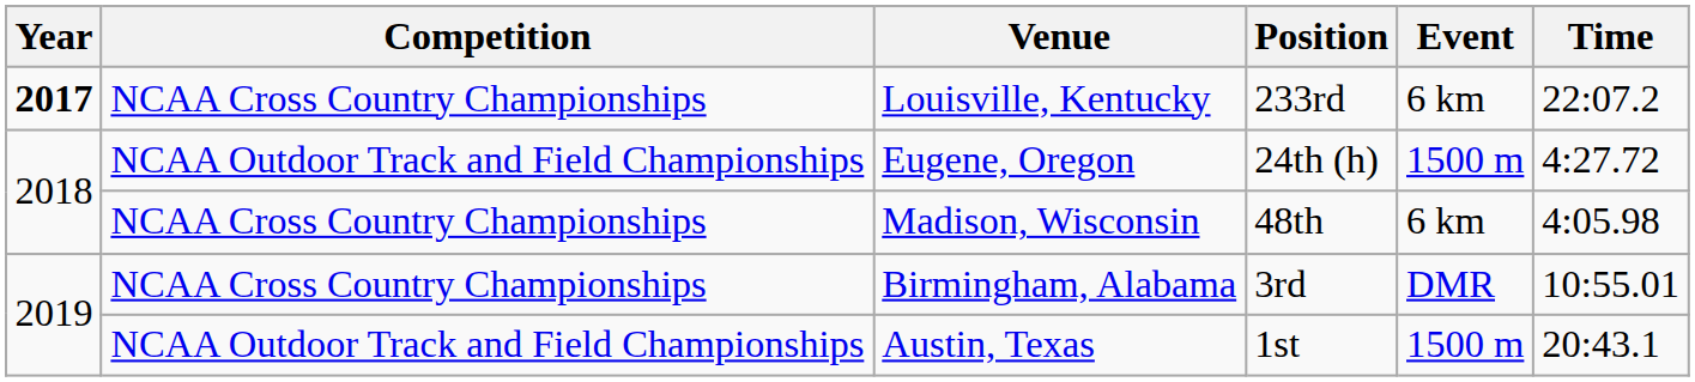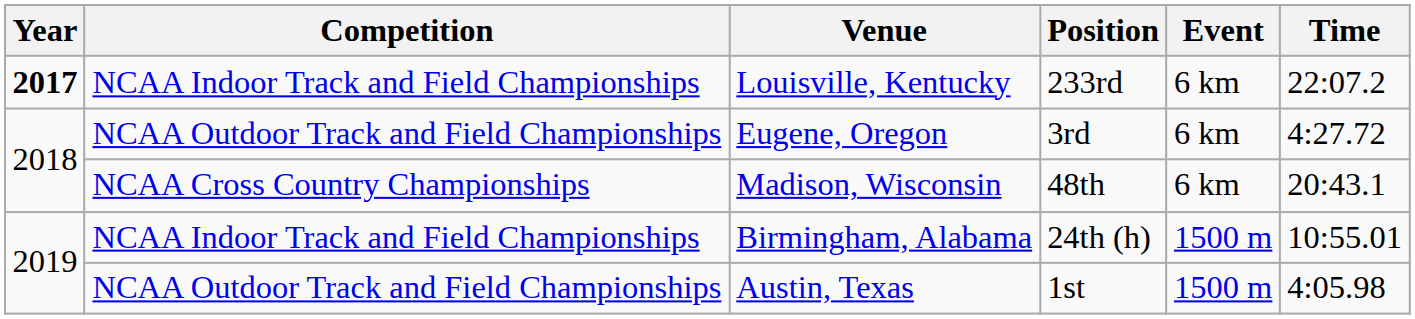Louisville, Kentucky | Competition: NCAA Cross Country Championships -> NCAA Indoor Track and Field Championships
Eugene, Oregon | Position: 24th (h) -> 3rd
Eugene, Oregon | Event: 1500 m -> 6 km
Madison, Wisconsin | Time: 4:05.98 -> 20:43.1
Birmingham, Alabama | Competition: NCAA Cross Country Championships -> NCAA Indoor Track and Field Championships
Birmingham, Alabama | Position: 3rd -> 24th (h)
Birmingham, Alabama | Event: DMR -> 1500 m
Austin, Texas | Time: 20:43.1 -> 4:05.98
